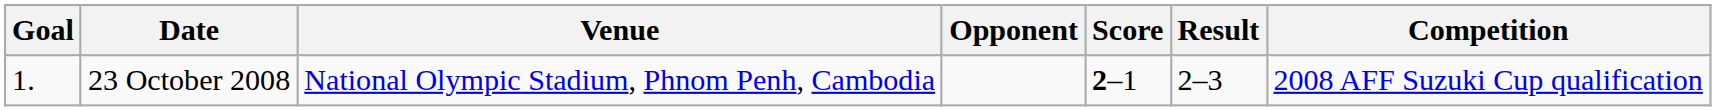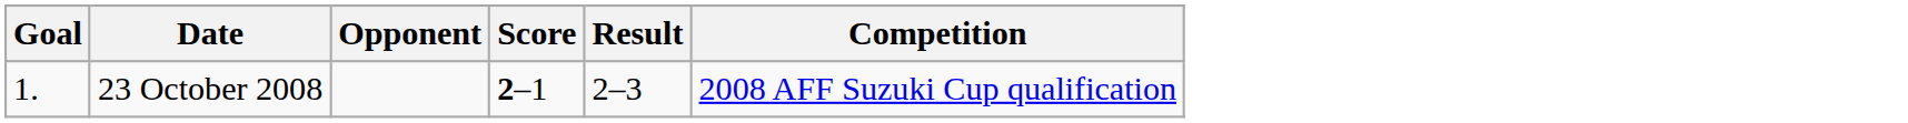- column: Venue | National Olympic Stadium, Phnom Penh, Cambodia
